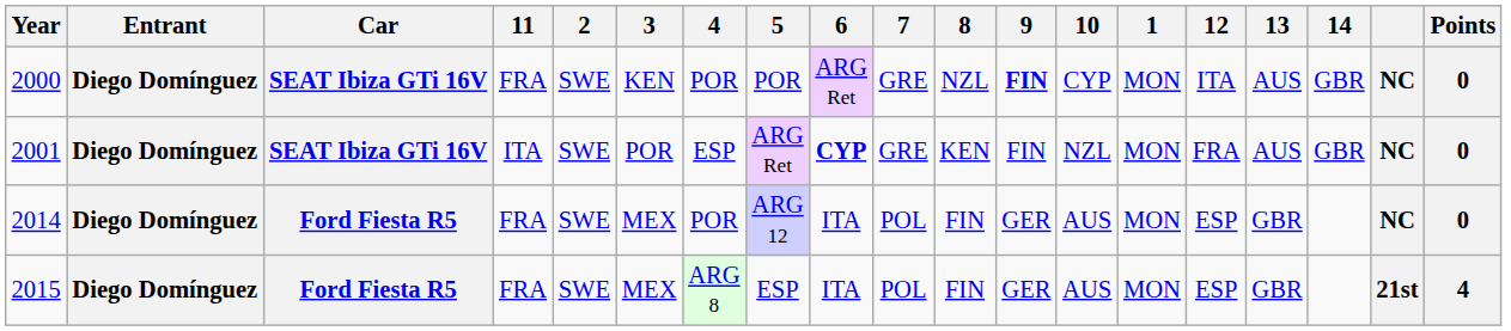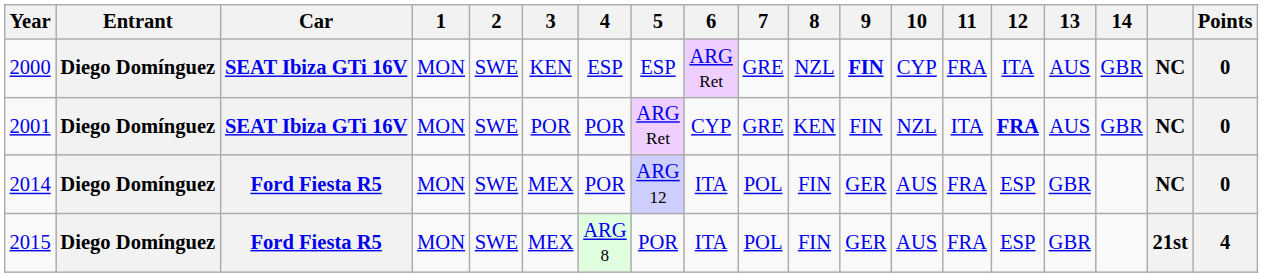columns swapped: 1 <-> 11
2000 | 4: POR -> ESP
2000 | 5: POR -> ESP
2001 | 4: ESP -> POR
2001 | 6: bold -> normal
2001 | 12: normal -> bold
2015 | 5: ESP -> POR
